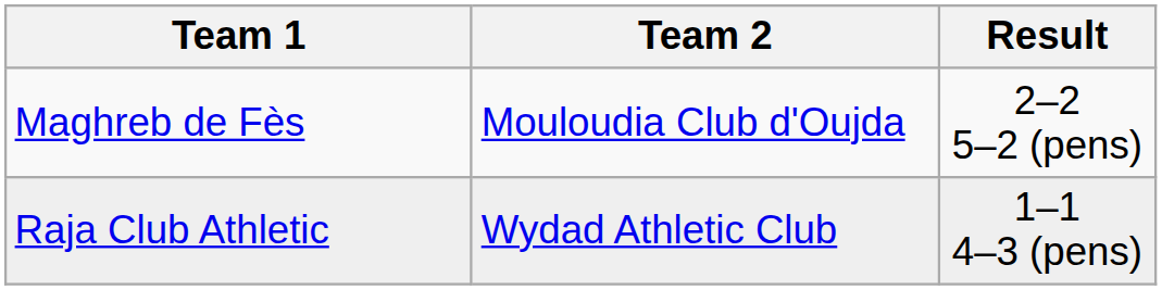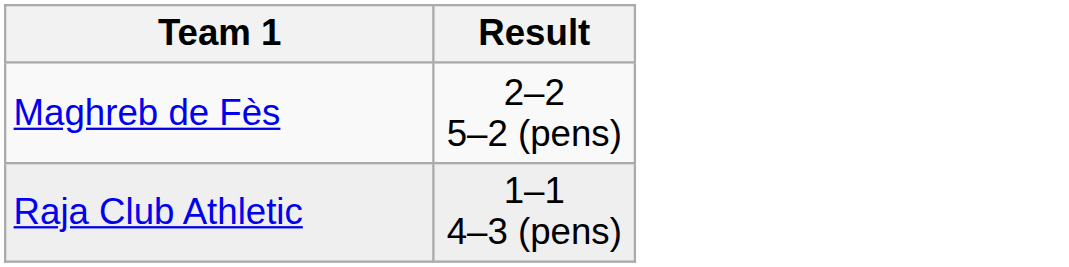- column: Team 2 | Mouloudia Club d'Oujda | Wydad Athletic Club
